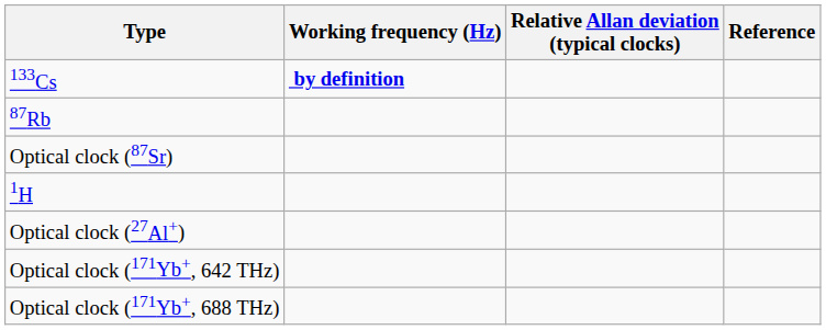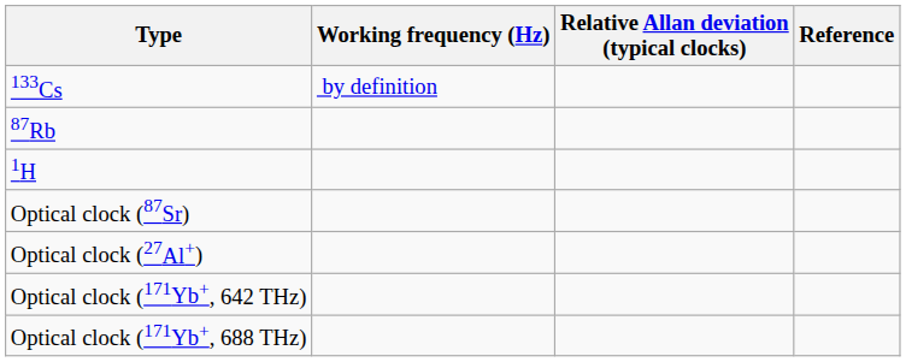133Cs | Working frequency (Hz): bold -> normal
rows swapped: 1H <-> Optical clock (87Sr)
